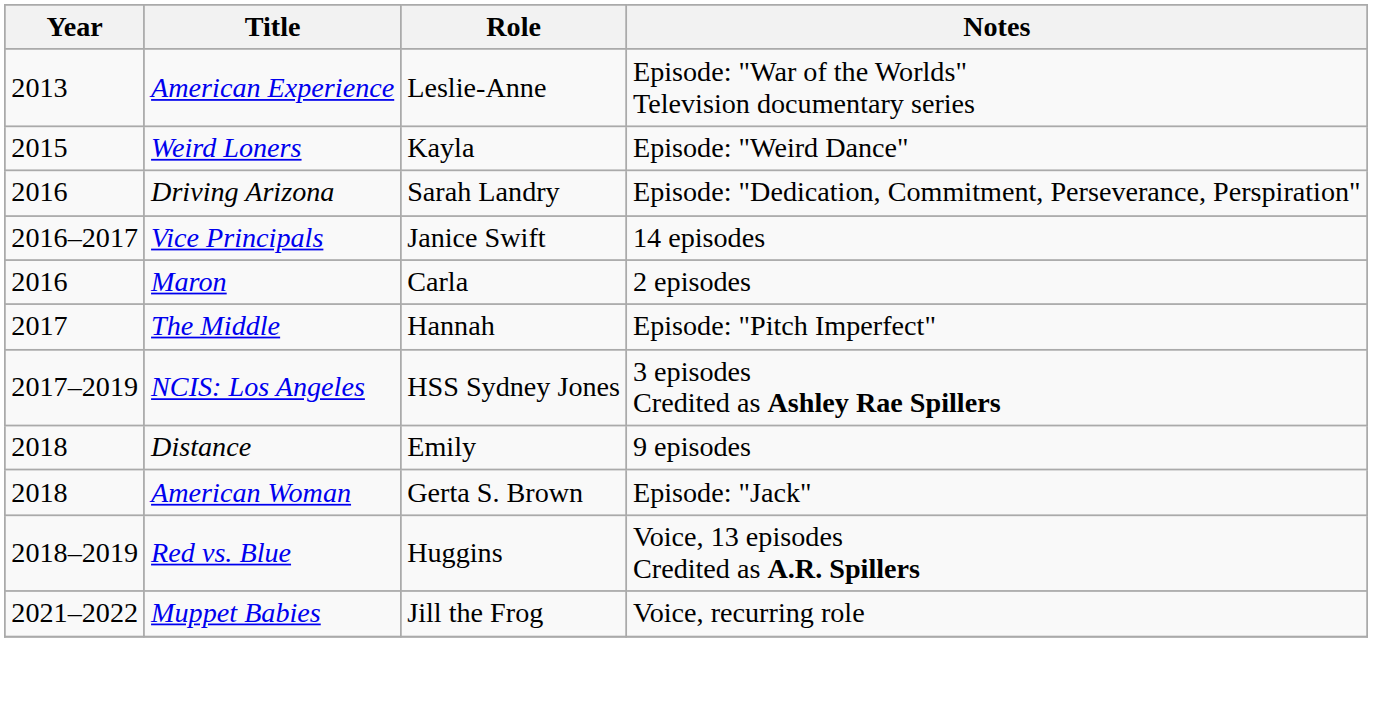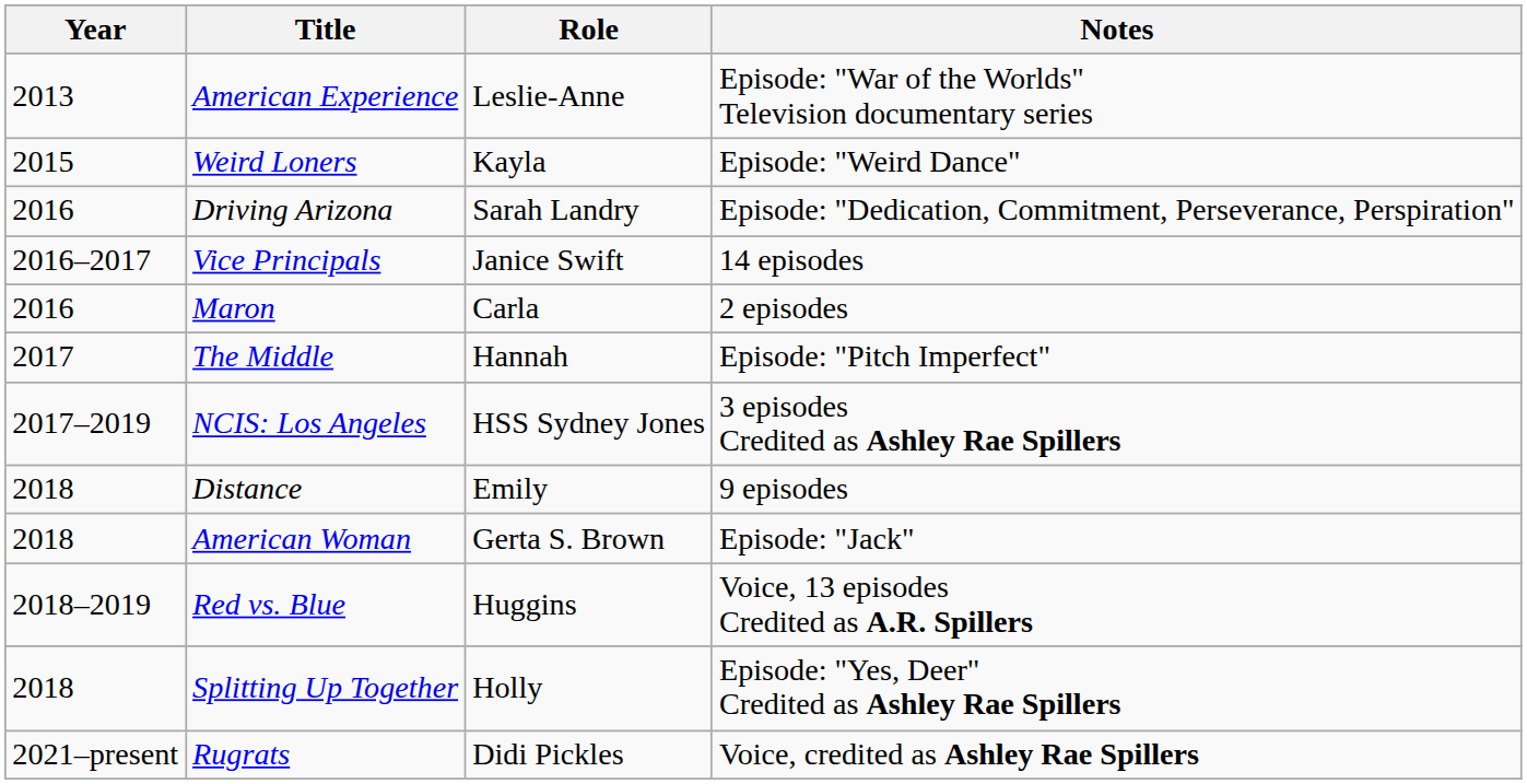+ row: 2018 | Splitting Up Together | Holly | Episode: "Yes, Deer" Credited as Ashley Rae Spillers
+ row: 2021–present | Rugrats | Didi Pickles | Voice, credited as Ashley Rae Spillers
- row: 2021–2022 | Muppet Babies | Jill the Frog | Voice, recurring role
